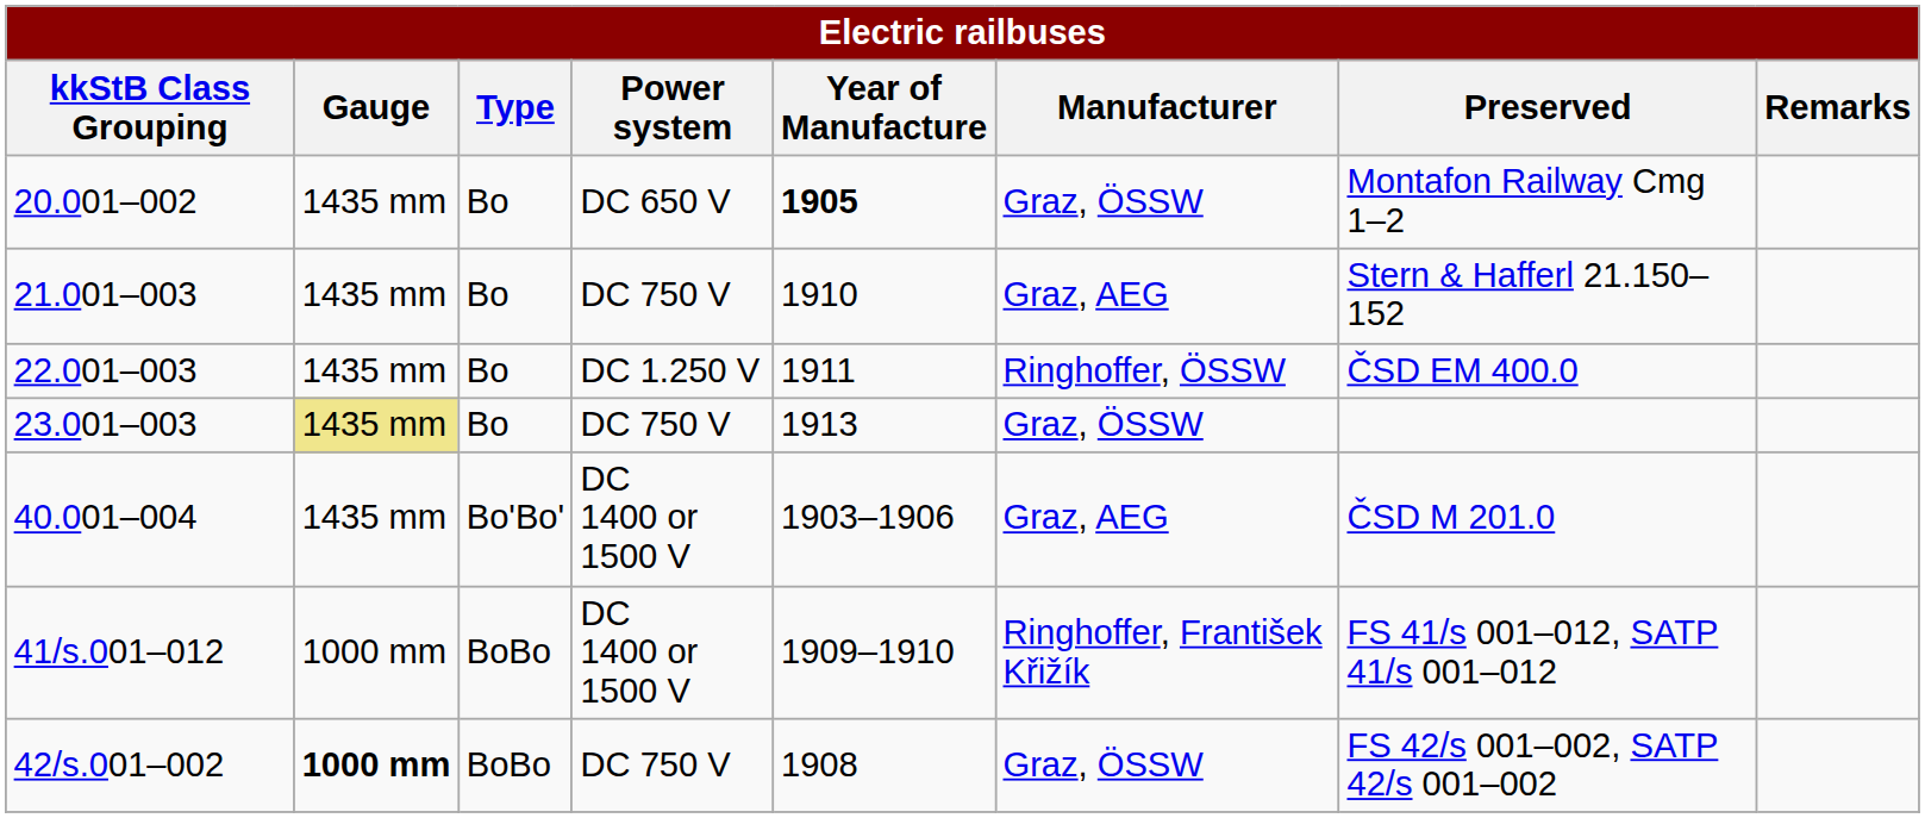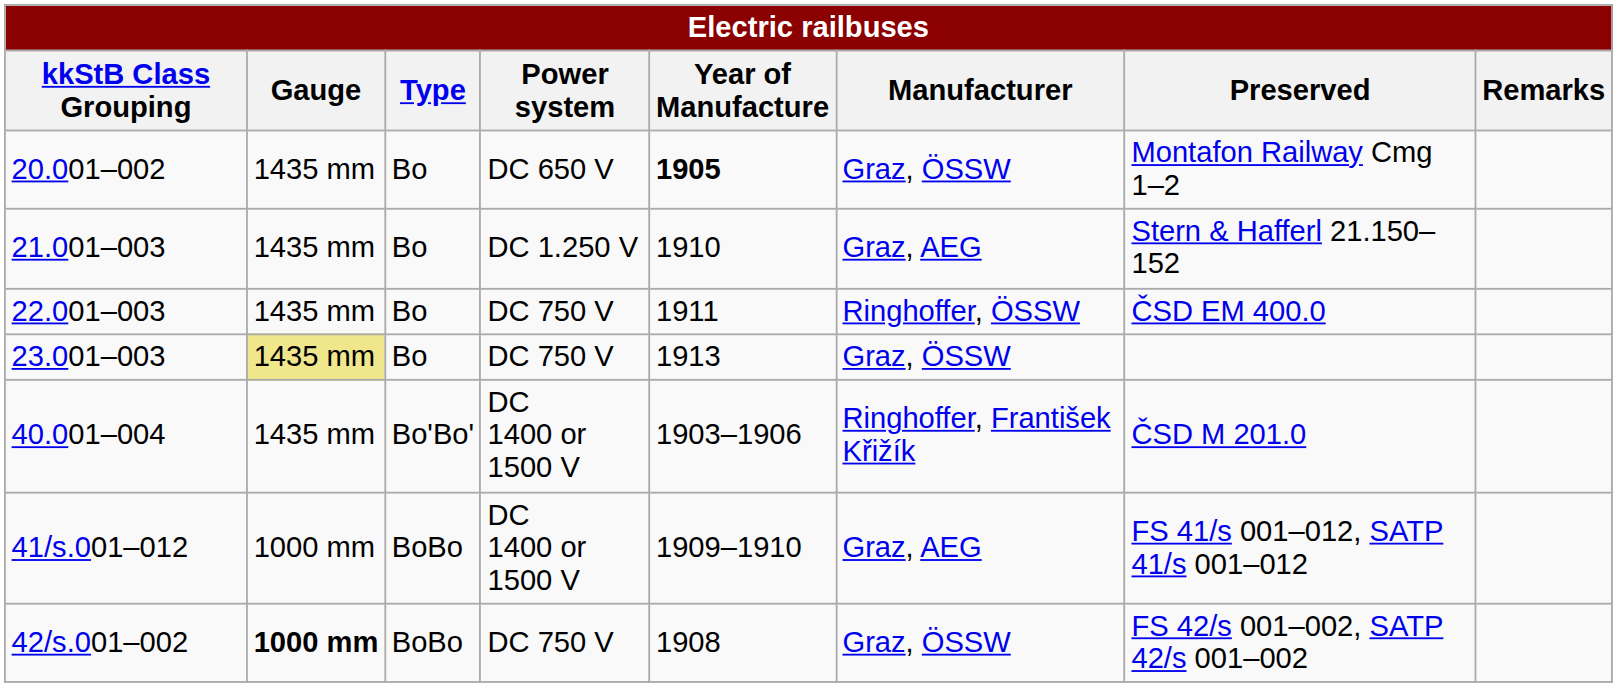21.001–003 | Power system: DC 750 V -> DC 1.250 V
22.001–003 | Power system: DC 1.250 V -> DC 750 V
40.001–004 | Manufacturer: Graz, AEG -> Ringhoffer, František Křižík
41/s.001–012 | Manufacturer: Ringhoffer, František Křižík -> Graz, AEG
